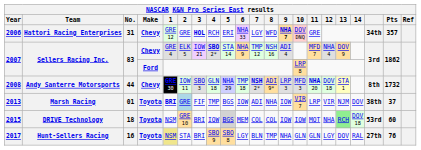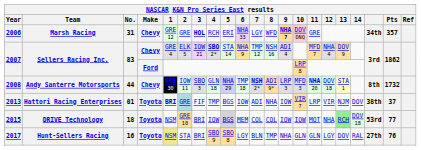2006 | Team: Hattori Racing Enterprises -> Marsh Racing
2013 | Team: Marsh Racing -> Hattori Racing Enterprises
2015 | Pts: 60 -> 77
